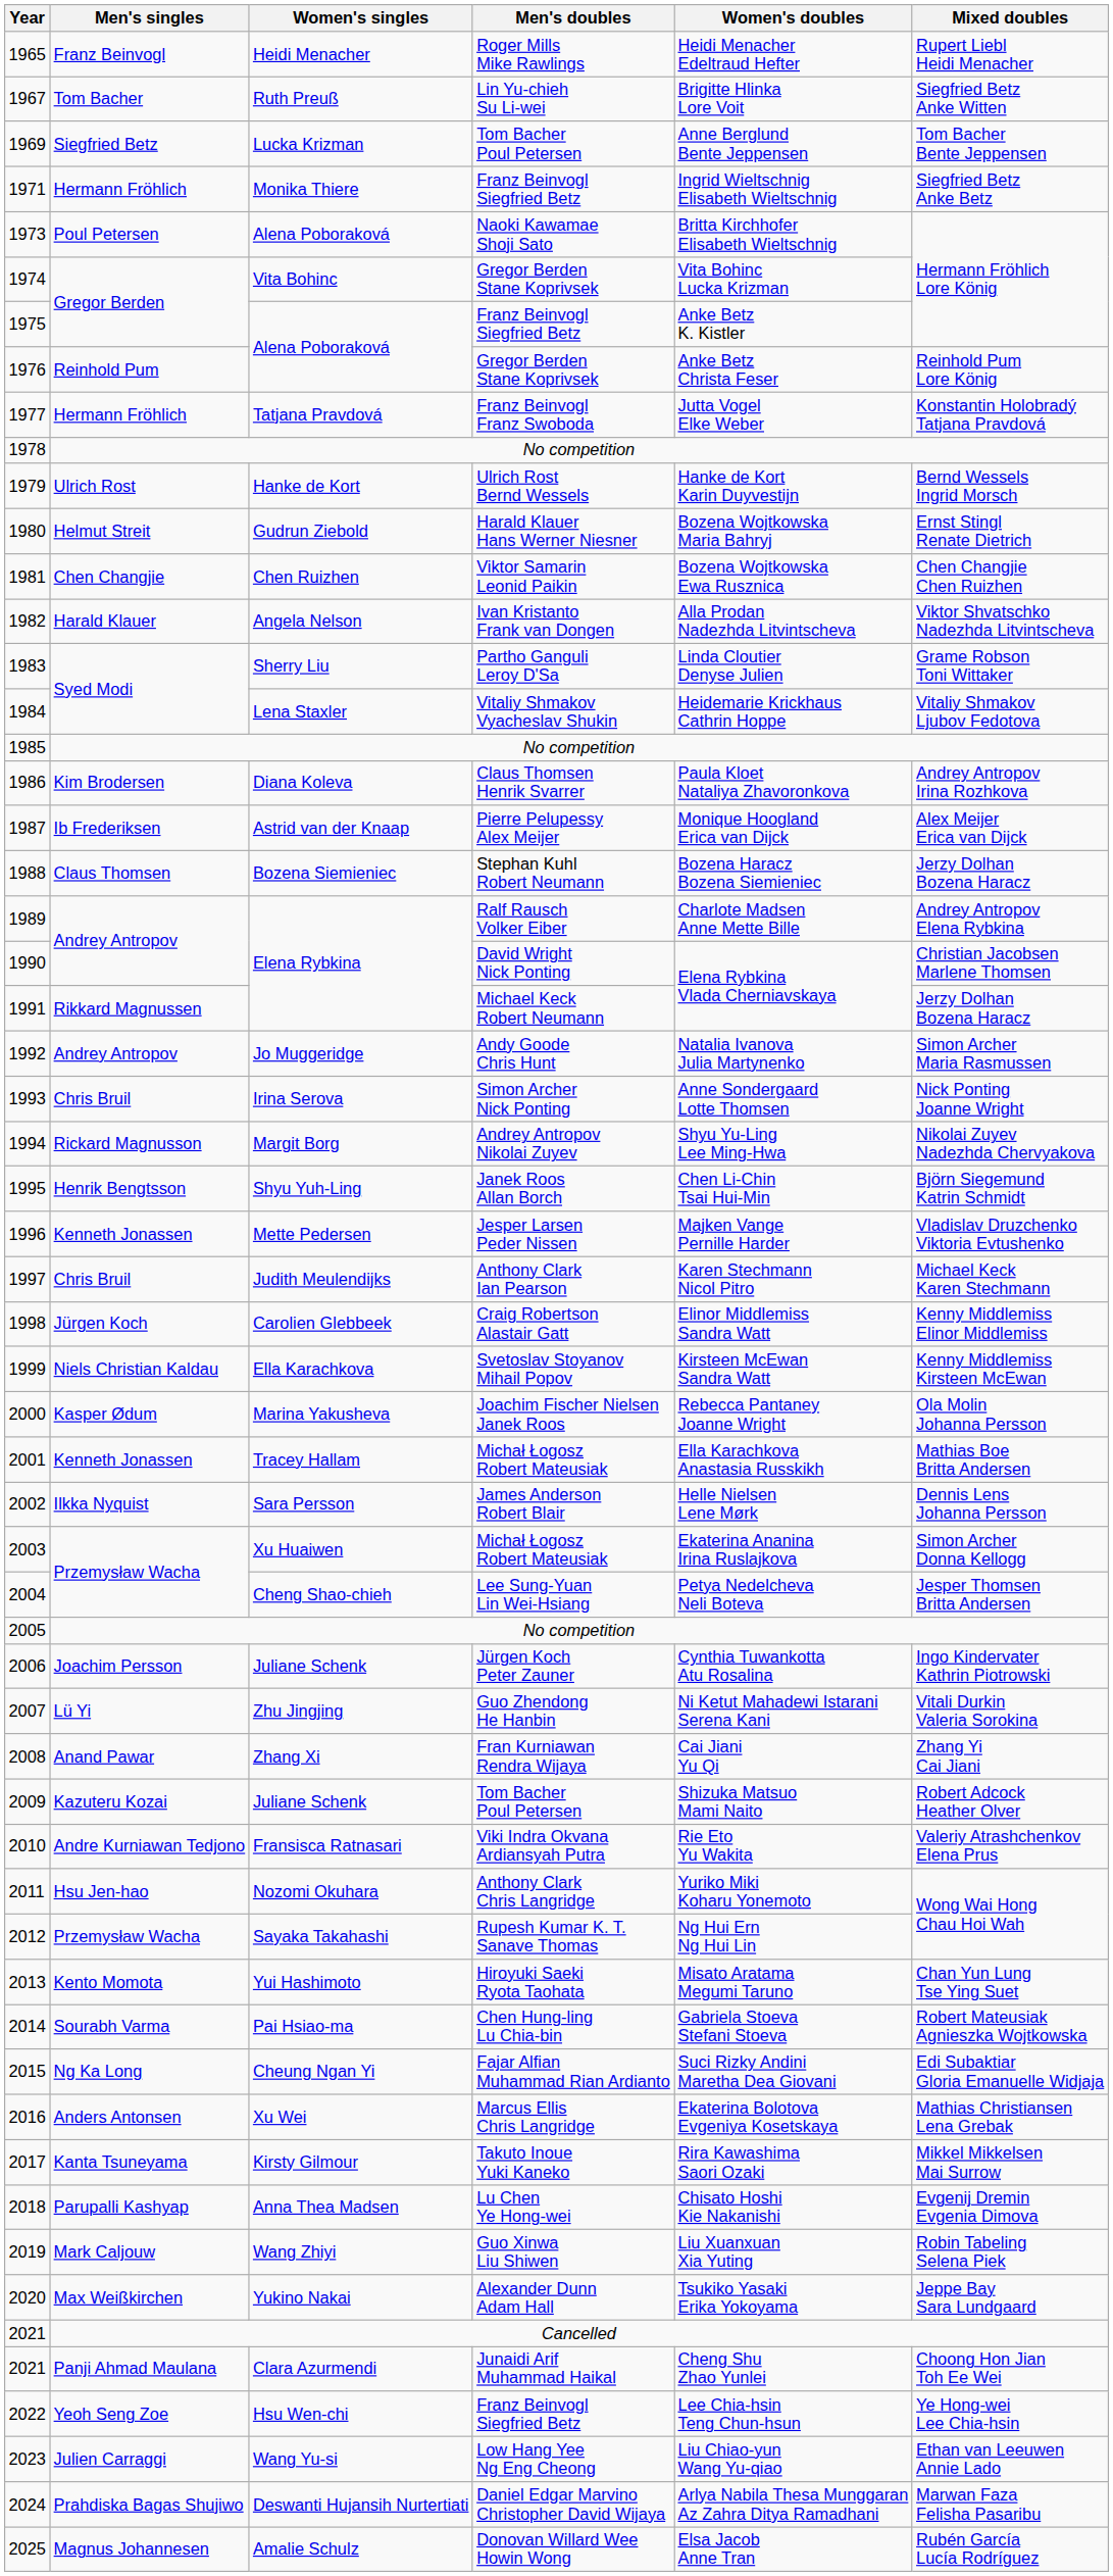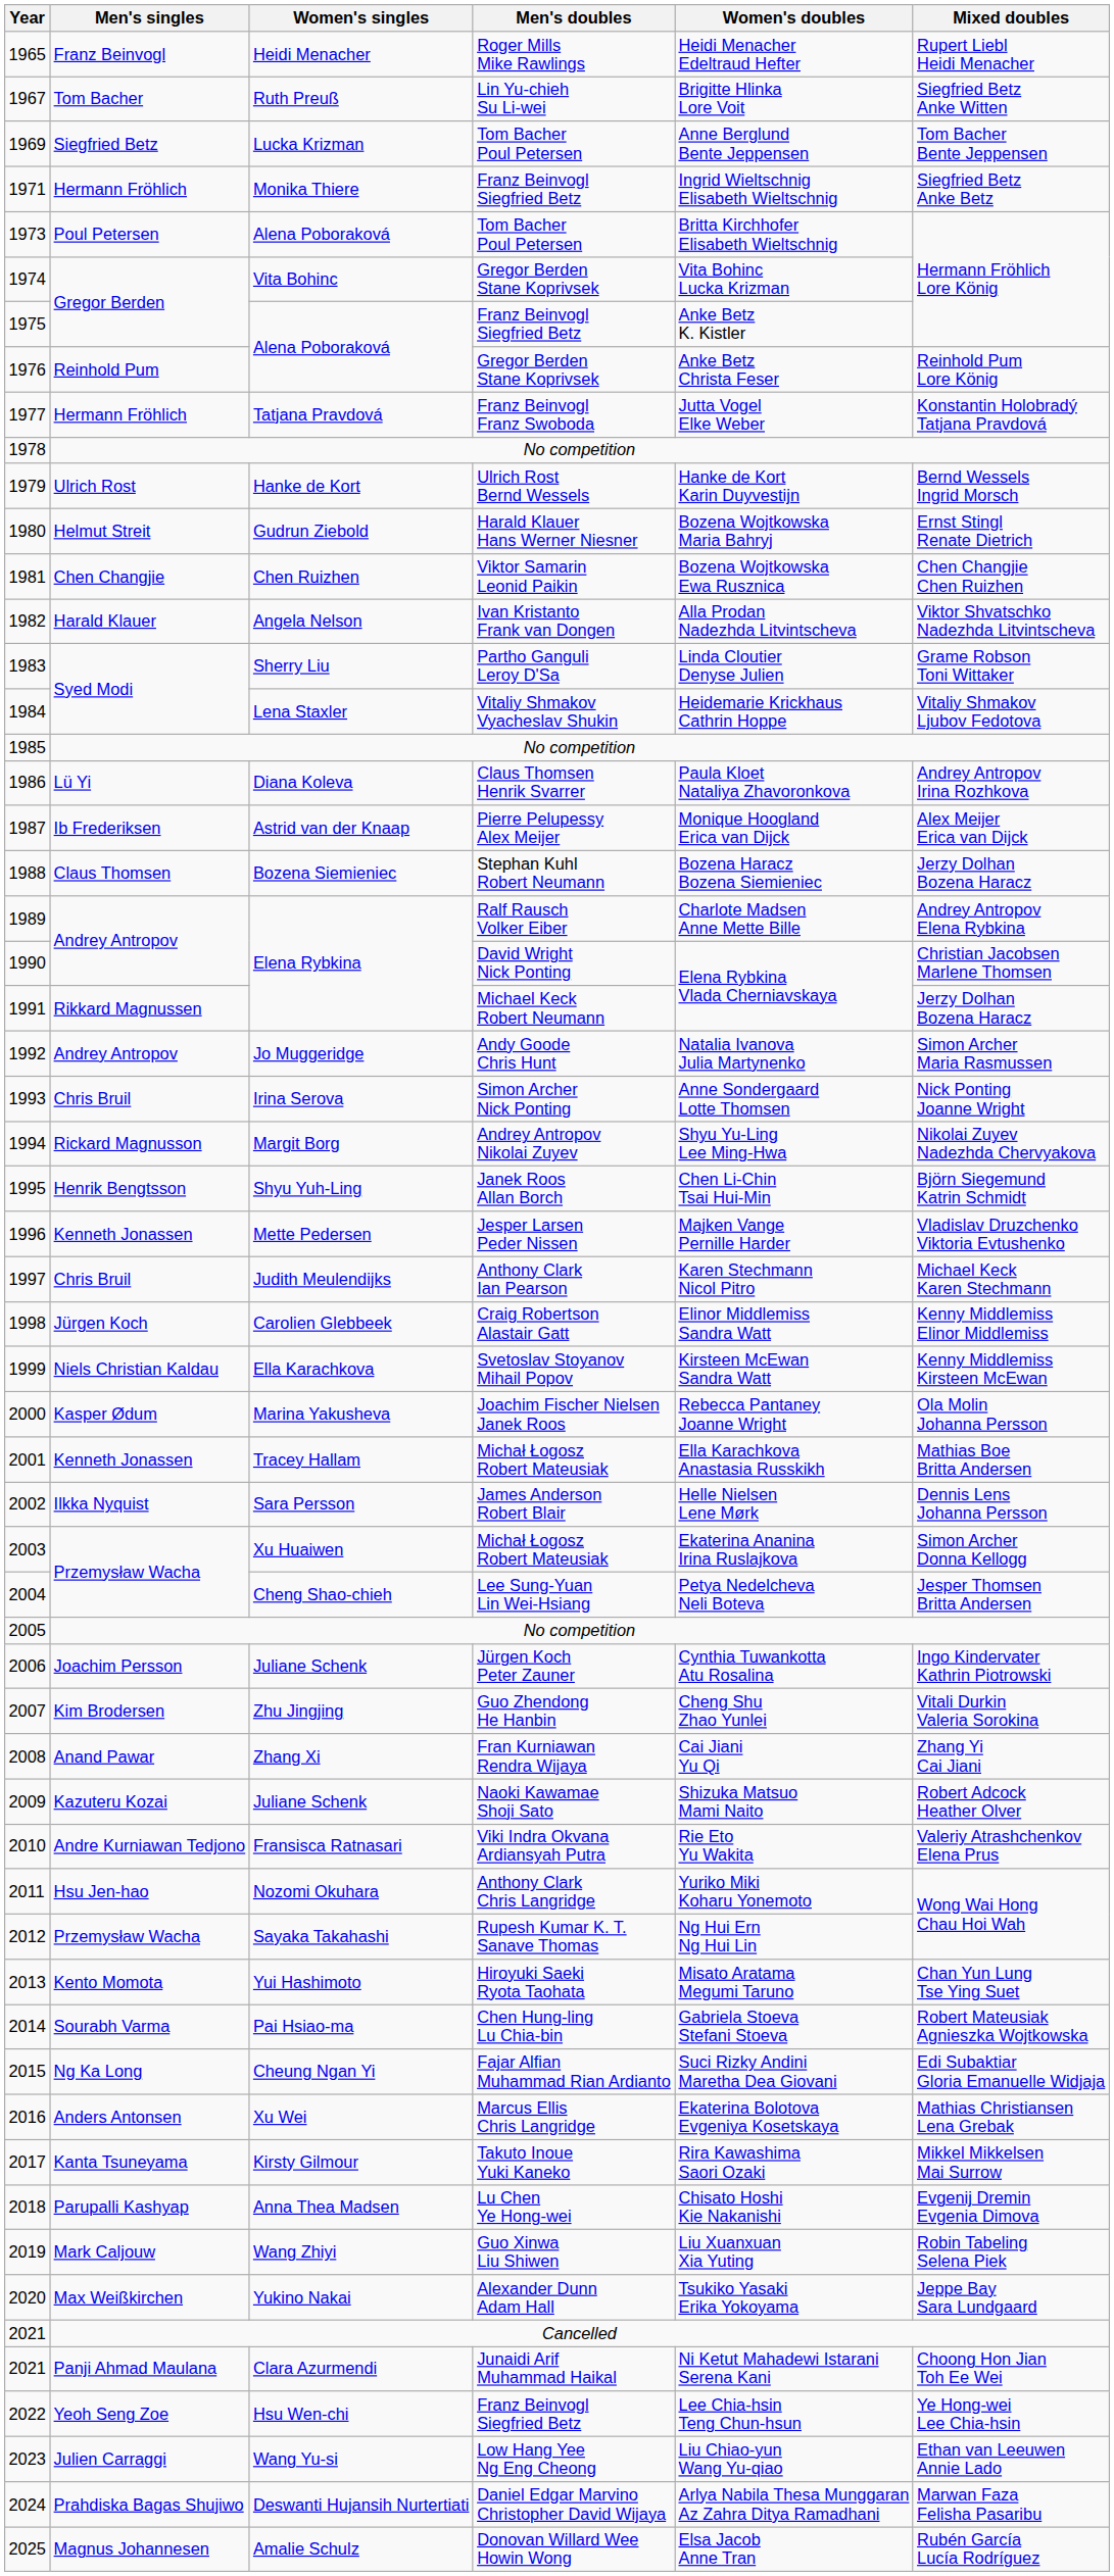1973 | Men's doubles: Naoki Kawamae Shoji Sato -> Tom Bacher Poul Petersen
1986 | Men's singles: Kim Brodersen -> Lü Yi
2007 | Men's singles: Lü Yi -> Kim Brodersen
2007 | Women's doubles: Ni Ketut Mahadewi Istarani Serena Kani -> Cheng Shu Zhao Yunlei
2009 | Men's doubles: Tom Bacher Poul Petersen -> Naoki Kawamae Shoji Sato
2021 / Clara Azurmendi | Women's doubles: Cheng Shu Zhao Yunlei -> Ni Ketut Mahadewi Istarani Serena Kani
